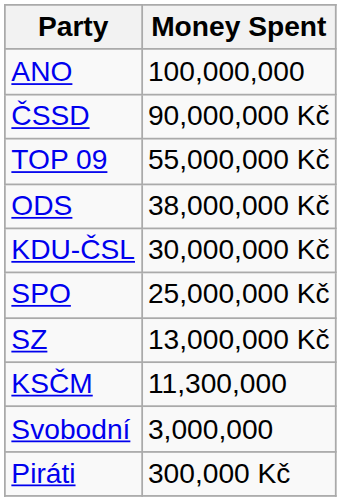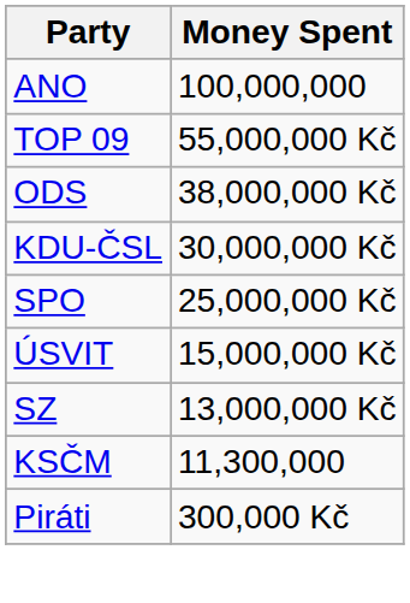- row: ČSSD | 90,000,000 Kč
+ row: ÚSVIT | 15,000,000 Kč
- row: Svobodní | 3,000,000
